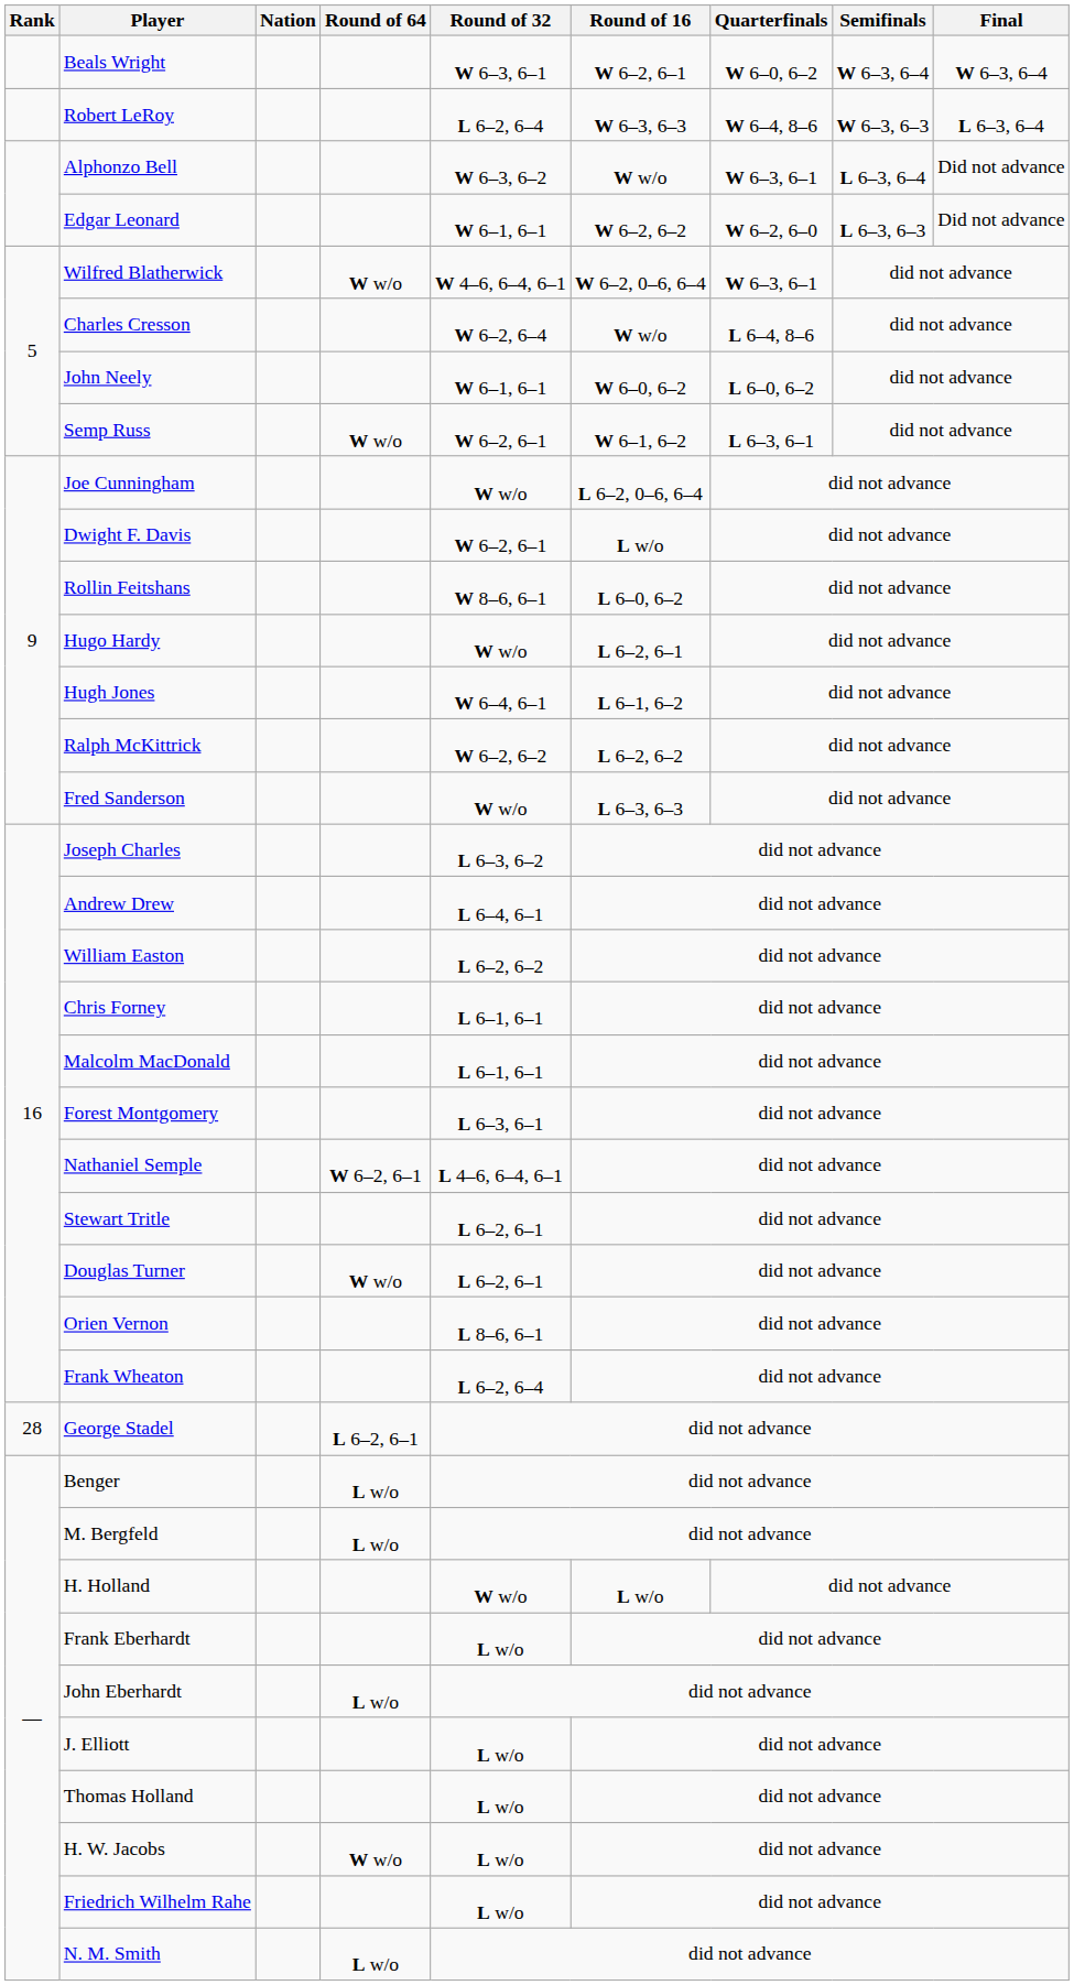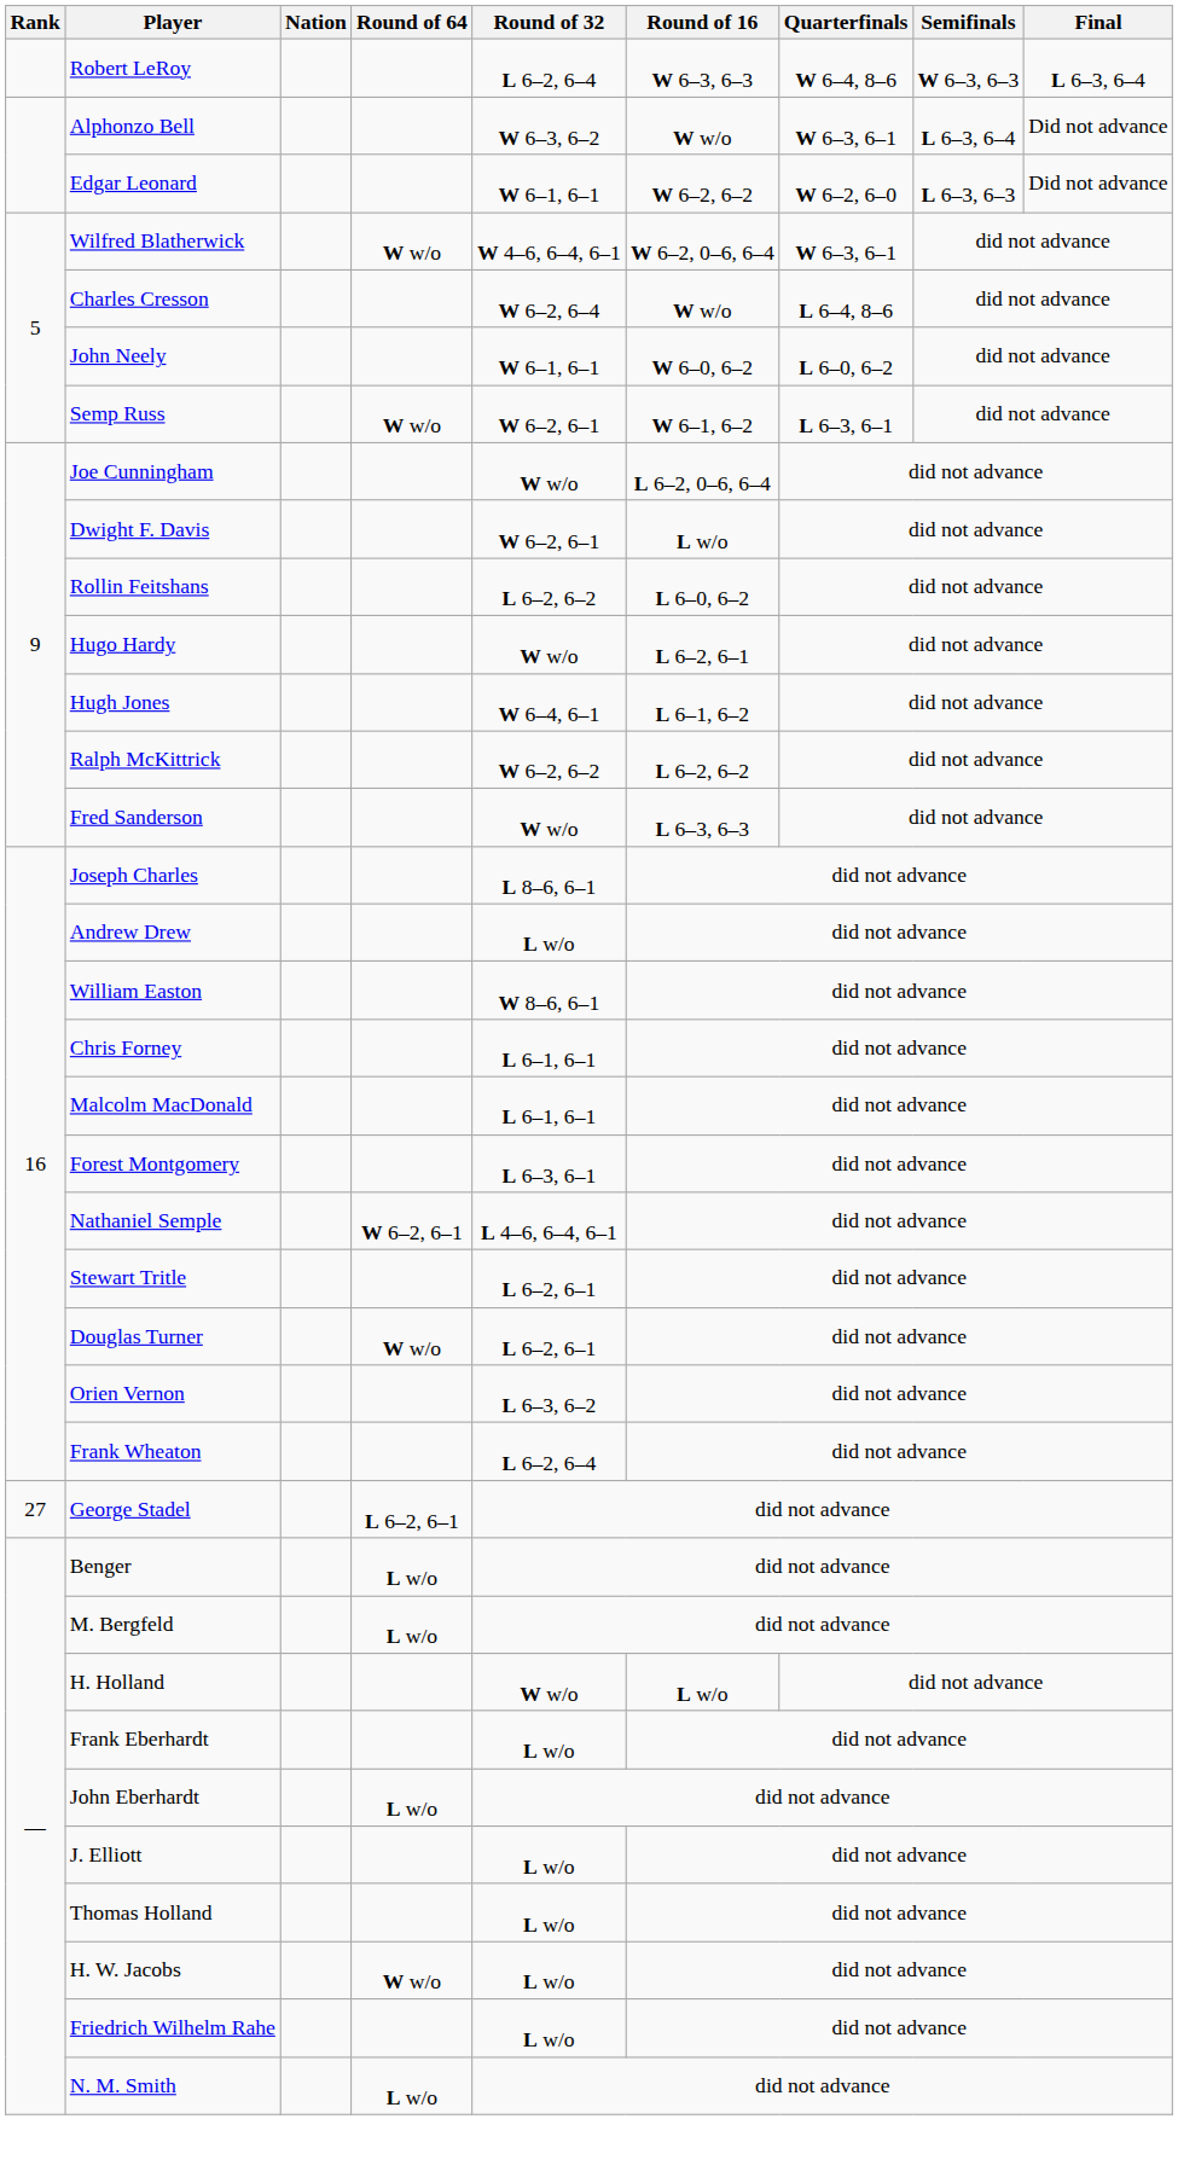- row: Beals Wright | W 6–3, 6–1 | W 6–2, 6–1 | W 6–0, 6–2 | W 6–3, 6–4 | W 6–3, 6–4
Rollin Feitshans | Round of 32: W 8–6, 6–1 -> L 6–2, 6–2
Joseph Charles | Round of 32: L 6–3, 6–2 -> L 8–6, 6–1
Andrew Drew | Round of 32: L 6–4, 6–1 -> L w/o
William Easton | Round of 32: L 6–2, 6–2 -> W 8–6, 6–1
Orien Vernon | Round of 32: L 8–6, 6–1 -> L 6–3, 6–2
George Stadel | Rank: 28 -> 27
